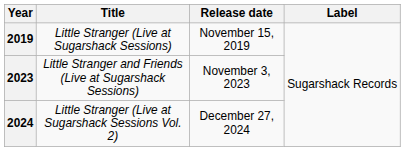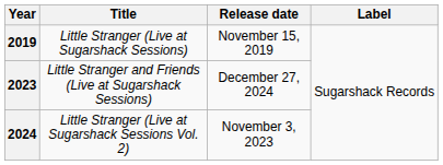2023 | Release date: November 3, 2023 -> December 27, 2024
2024 | Release date: December 27, 2024 -> November 3, 2023
